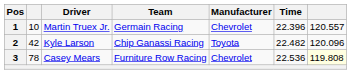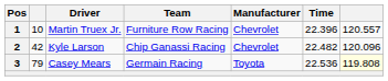1 | Team: Germain Racing -> Furniture Row Racing
2 | Manufacturer: Toyota -> Chevrolet
3 | column 2: 78 -> 79
3 | Team: Furniture Row Racing -> Germain Racing
3 | Manufacturer: Chevrolet -> Toyota
